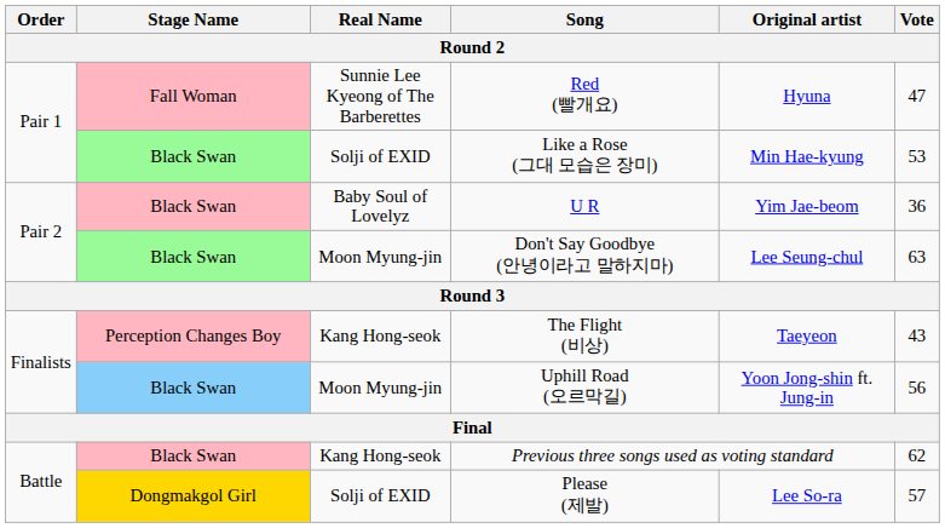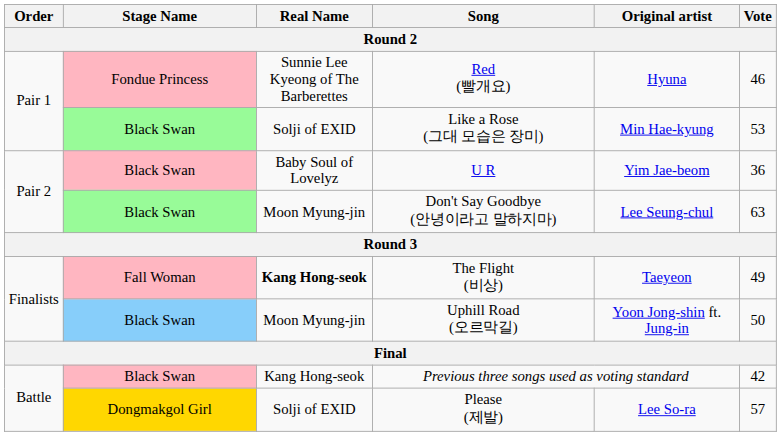Red (빨개요) | Stage Name: Fall Woman -> Fondue Princess
Red (빨개요) | Vote: 47 -> 46
The Flight (비상) | Stage Name: Perception Changes Boy -> Fall Woman
The Flight (비상) | Real Name: normal -> bold
The Flight (비상) | Vote: 43 -> 49
Uphill Road (오르막길) | Vote: 56 -> 50
Previous three songs used as voting standard | Vote: 62 -> 42
